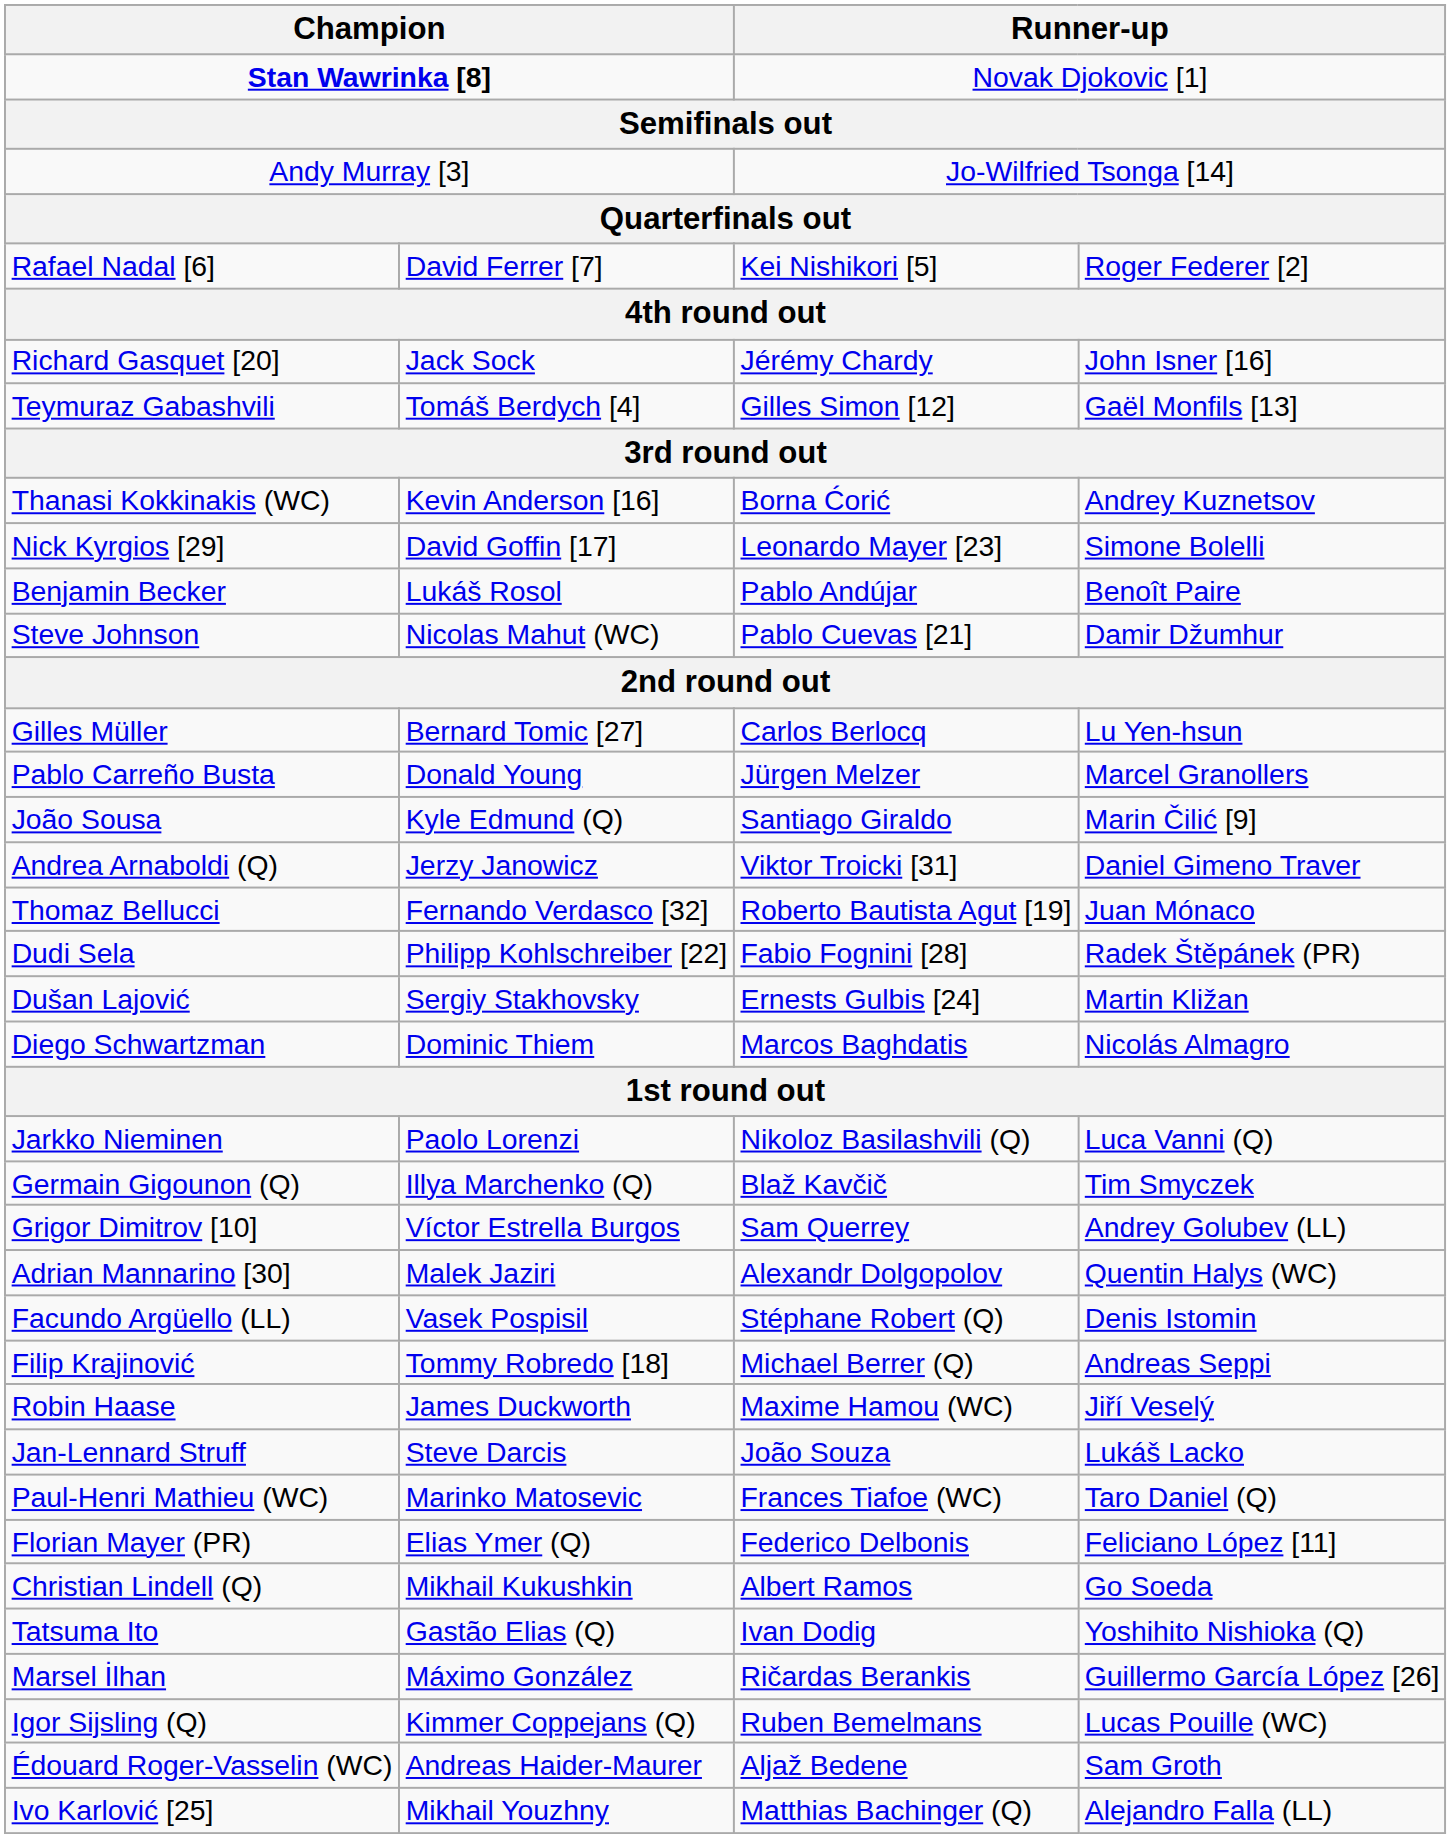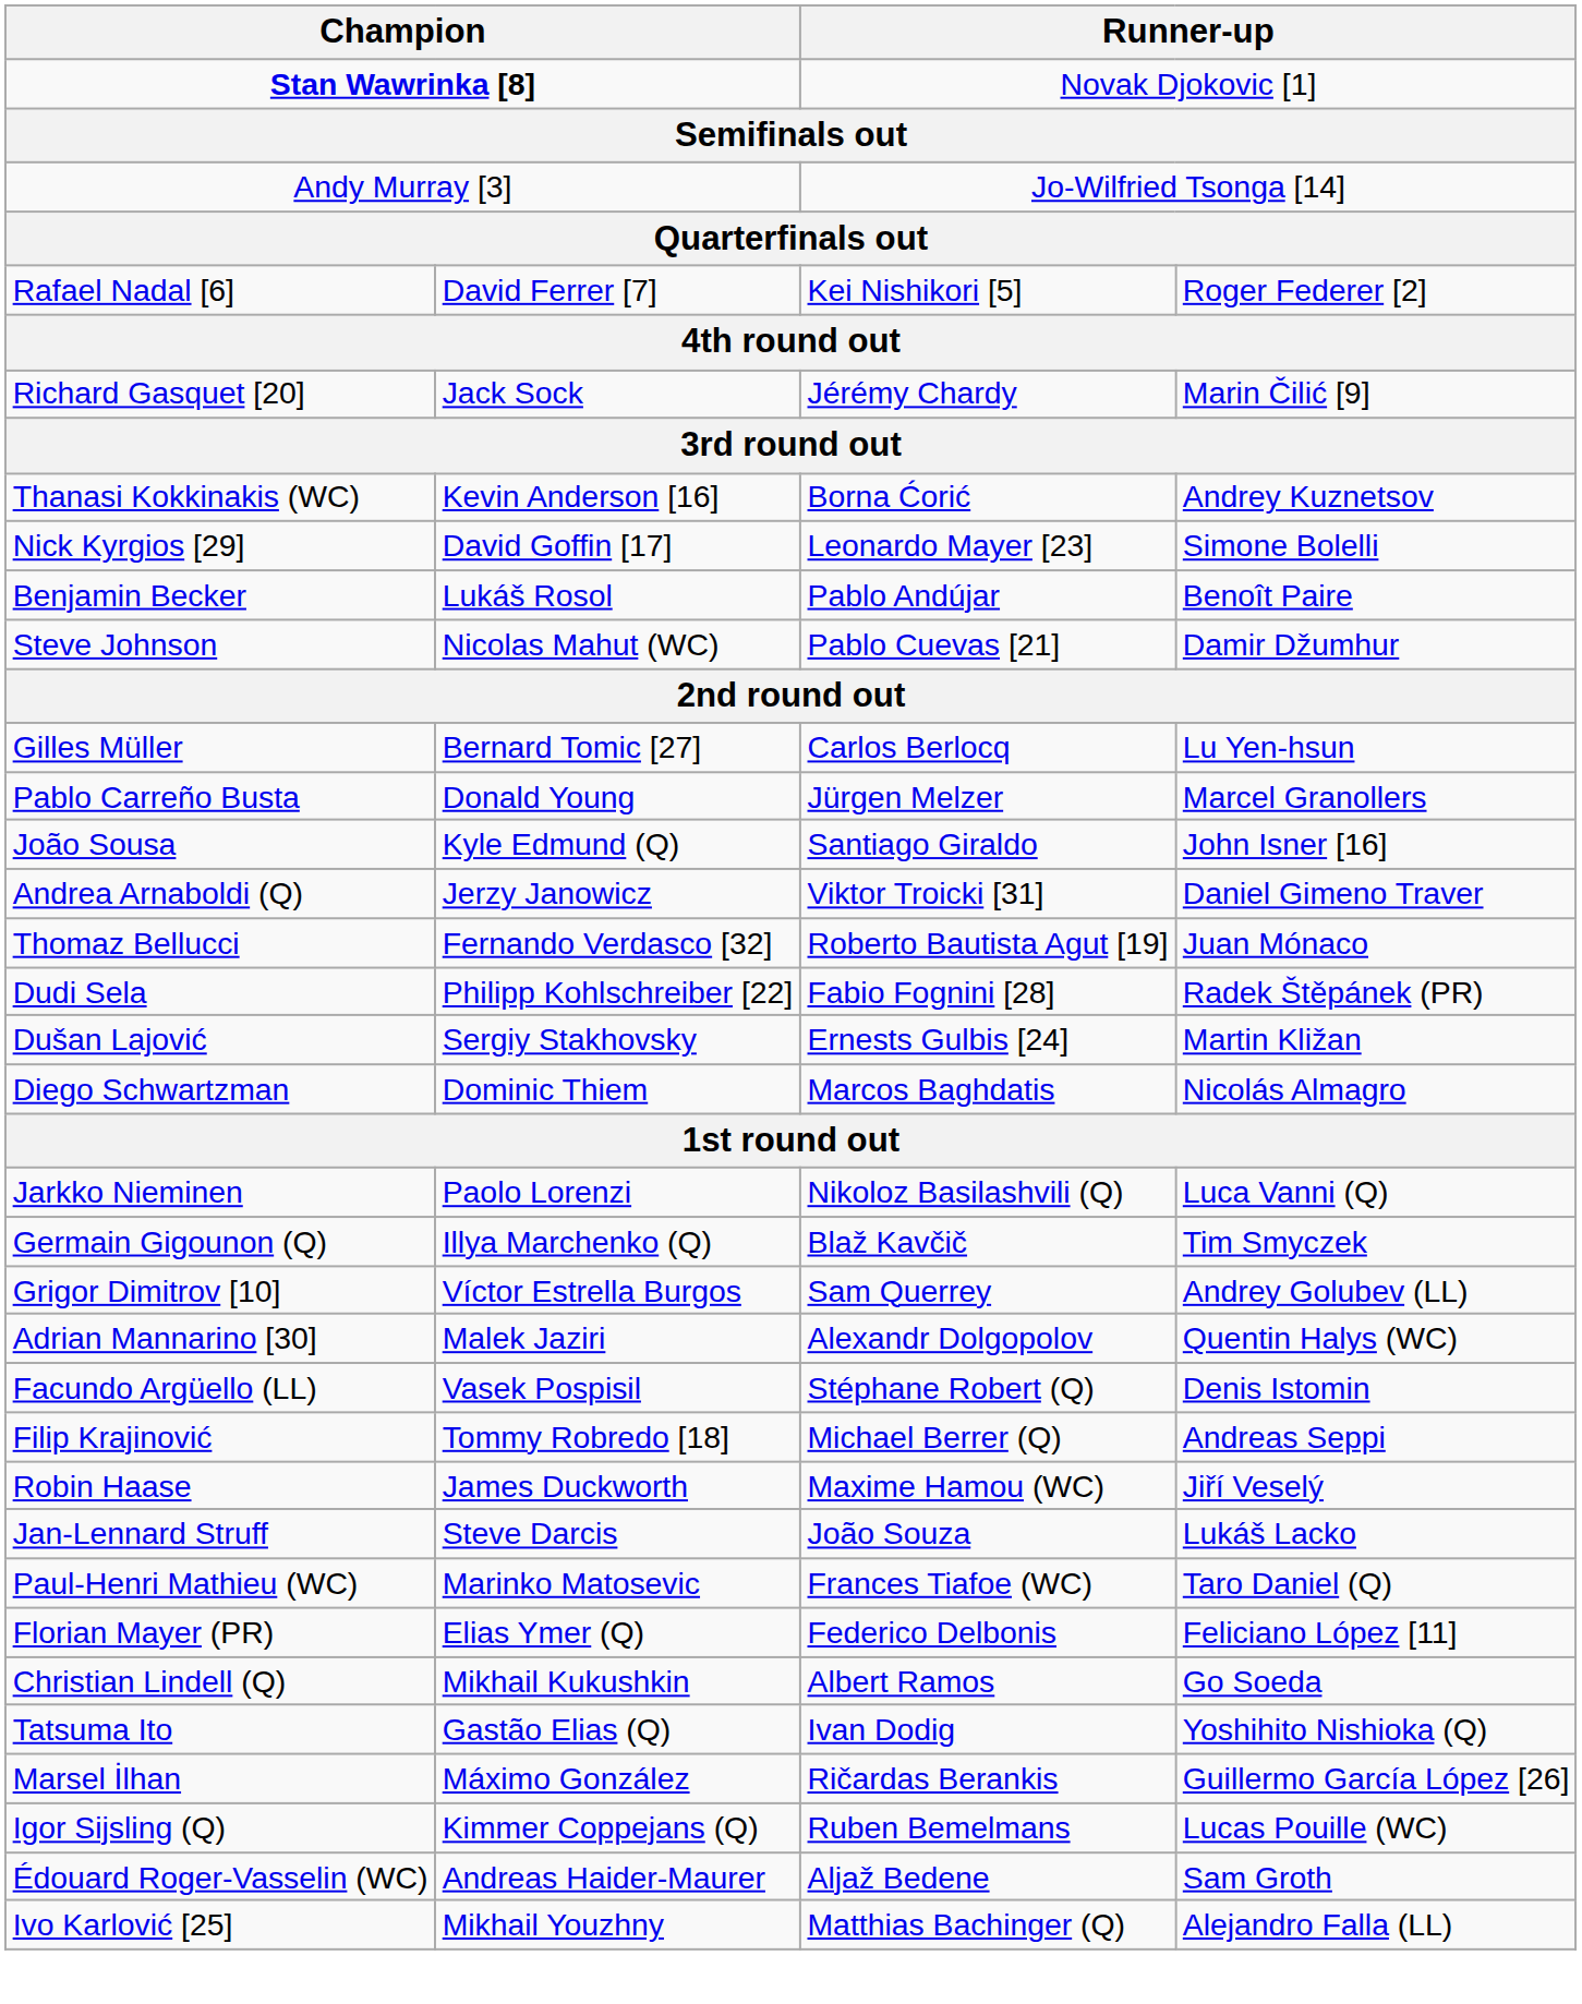Richard Gasquet [20] | column 4: John Isner [16] -> Marin Čilić [9]
- row: Teymuraz Gabashvili | Tomáš Berdych [4] | Gilles Simon [12] | Gaël Monfils [13]
João Sousa | column 4: Marin Čilić [9] -> John Isner [16]
